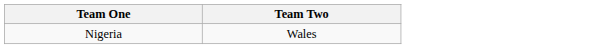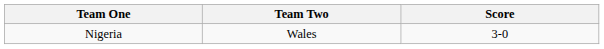+ column: Score | 3-0
